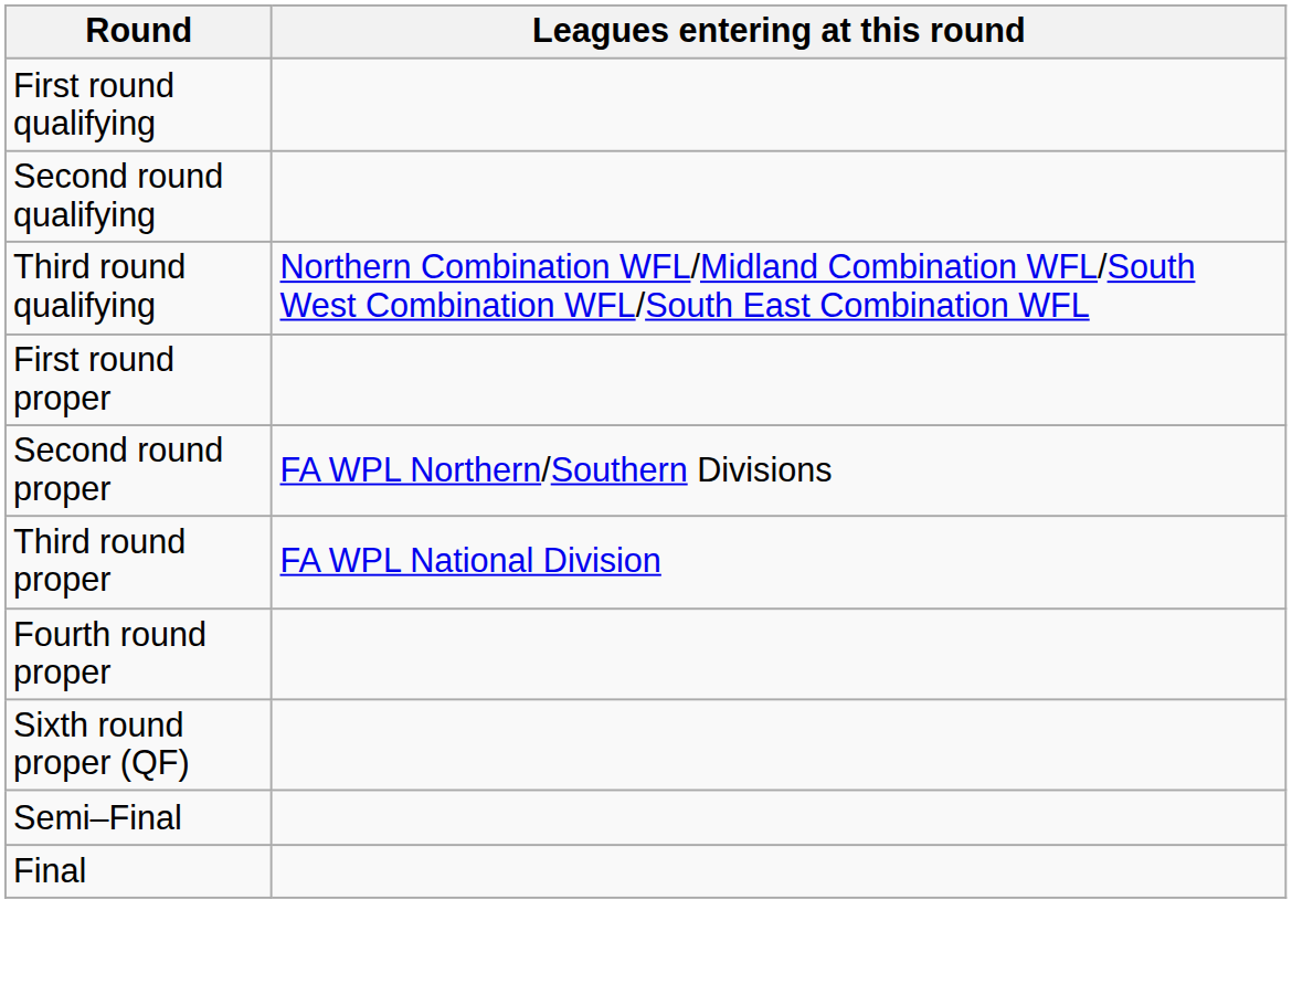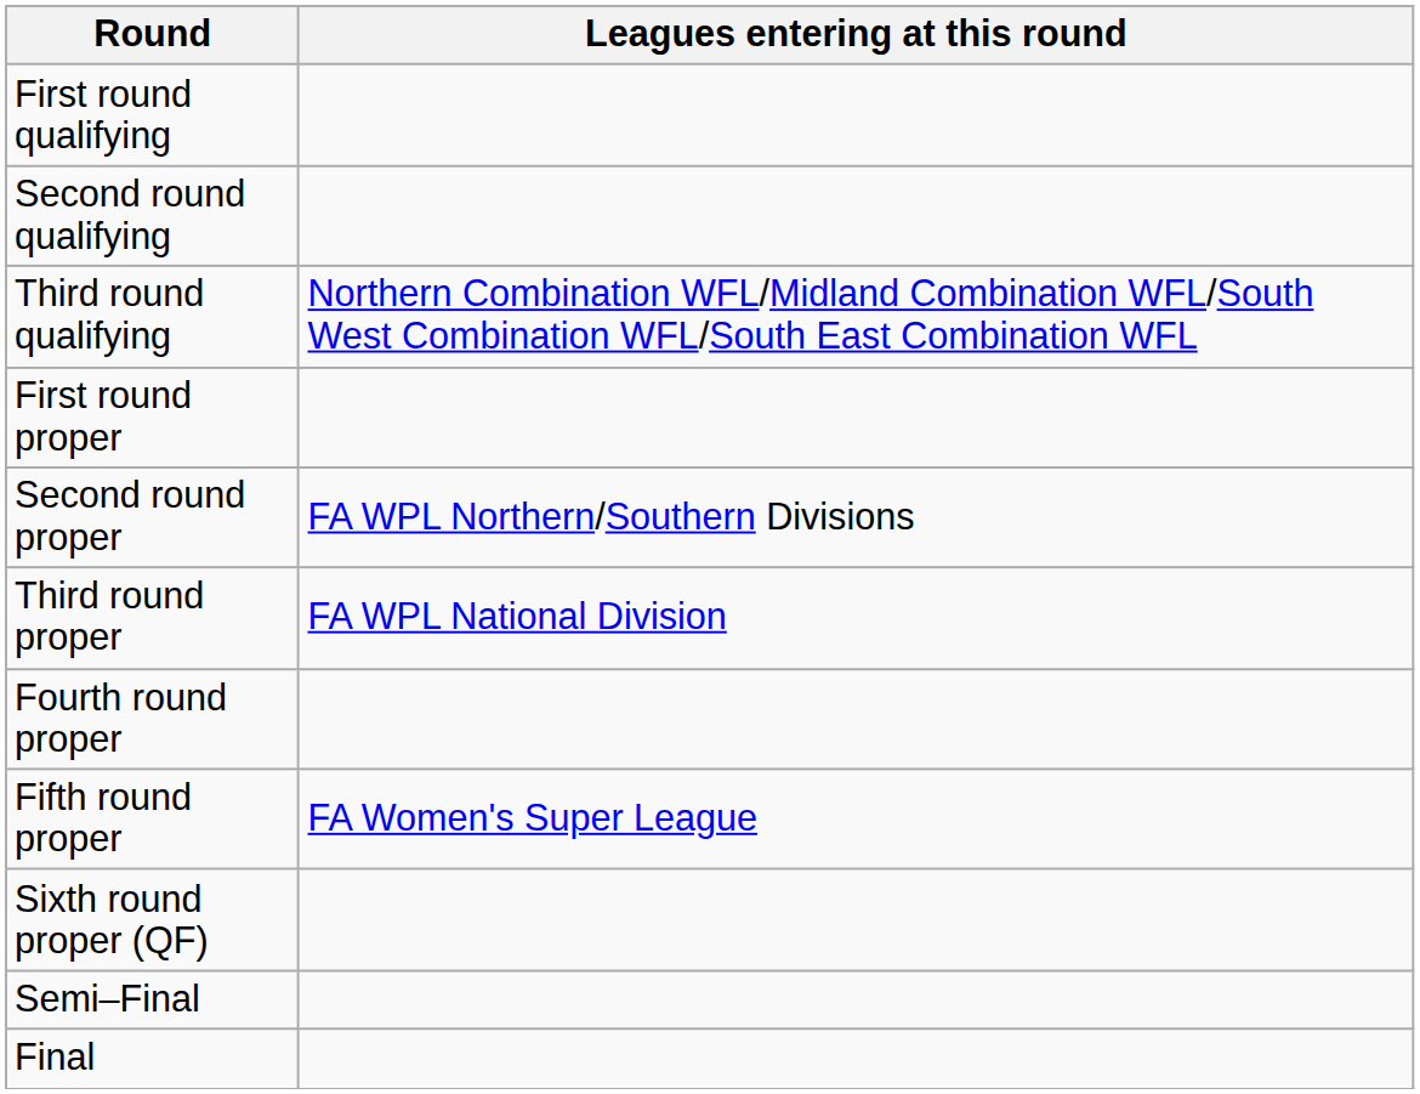+ row: Fifth round proper | FA Women's Super League
